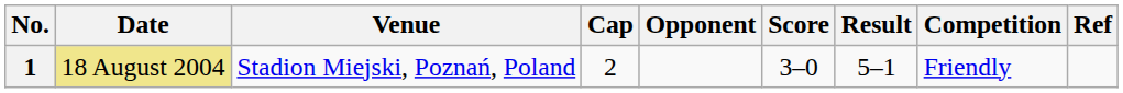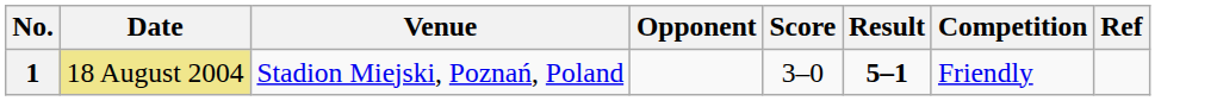- column: Cap | 2
1 | Result: normal -> bold
